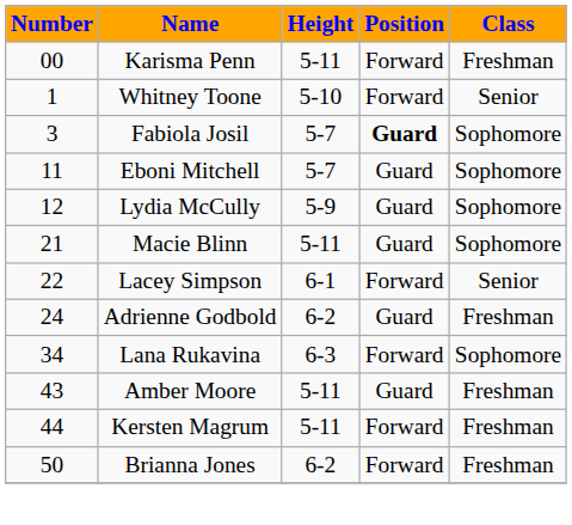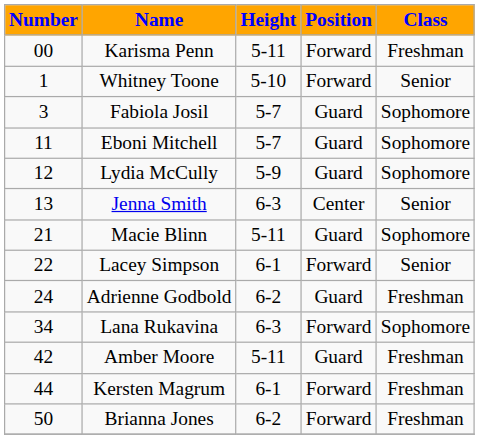Fabiola Josil | Position: bold -> normal
+ row: 13 | Jenna Smith | 6-3 | Center | Senior
Amber Moore | Number: 43 -> 42
Kersten Magrum | Height: 5-11 -> 6-1
